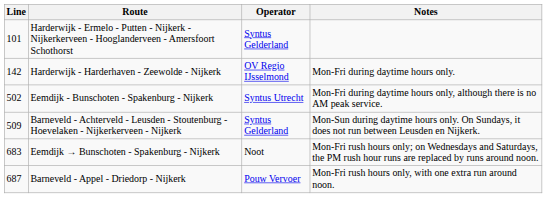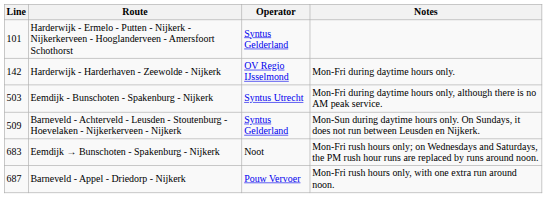Eemdijk - Bunschoten - Spakenburg - Nijkerk | Line: 502 -> 503
